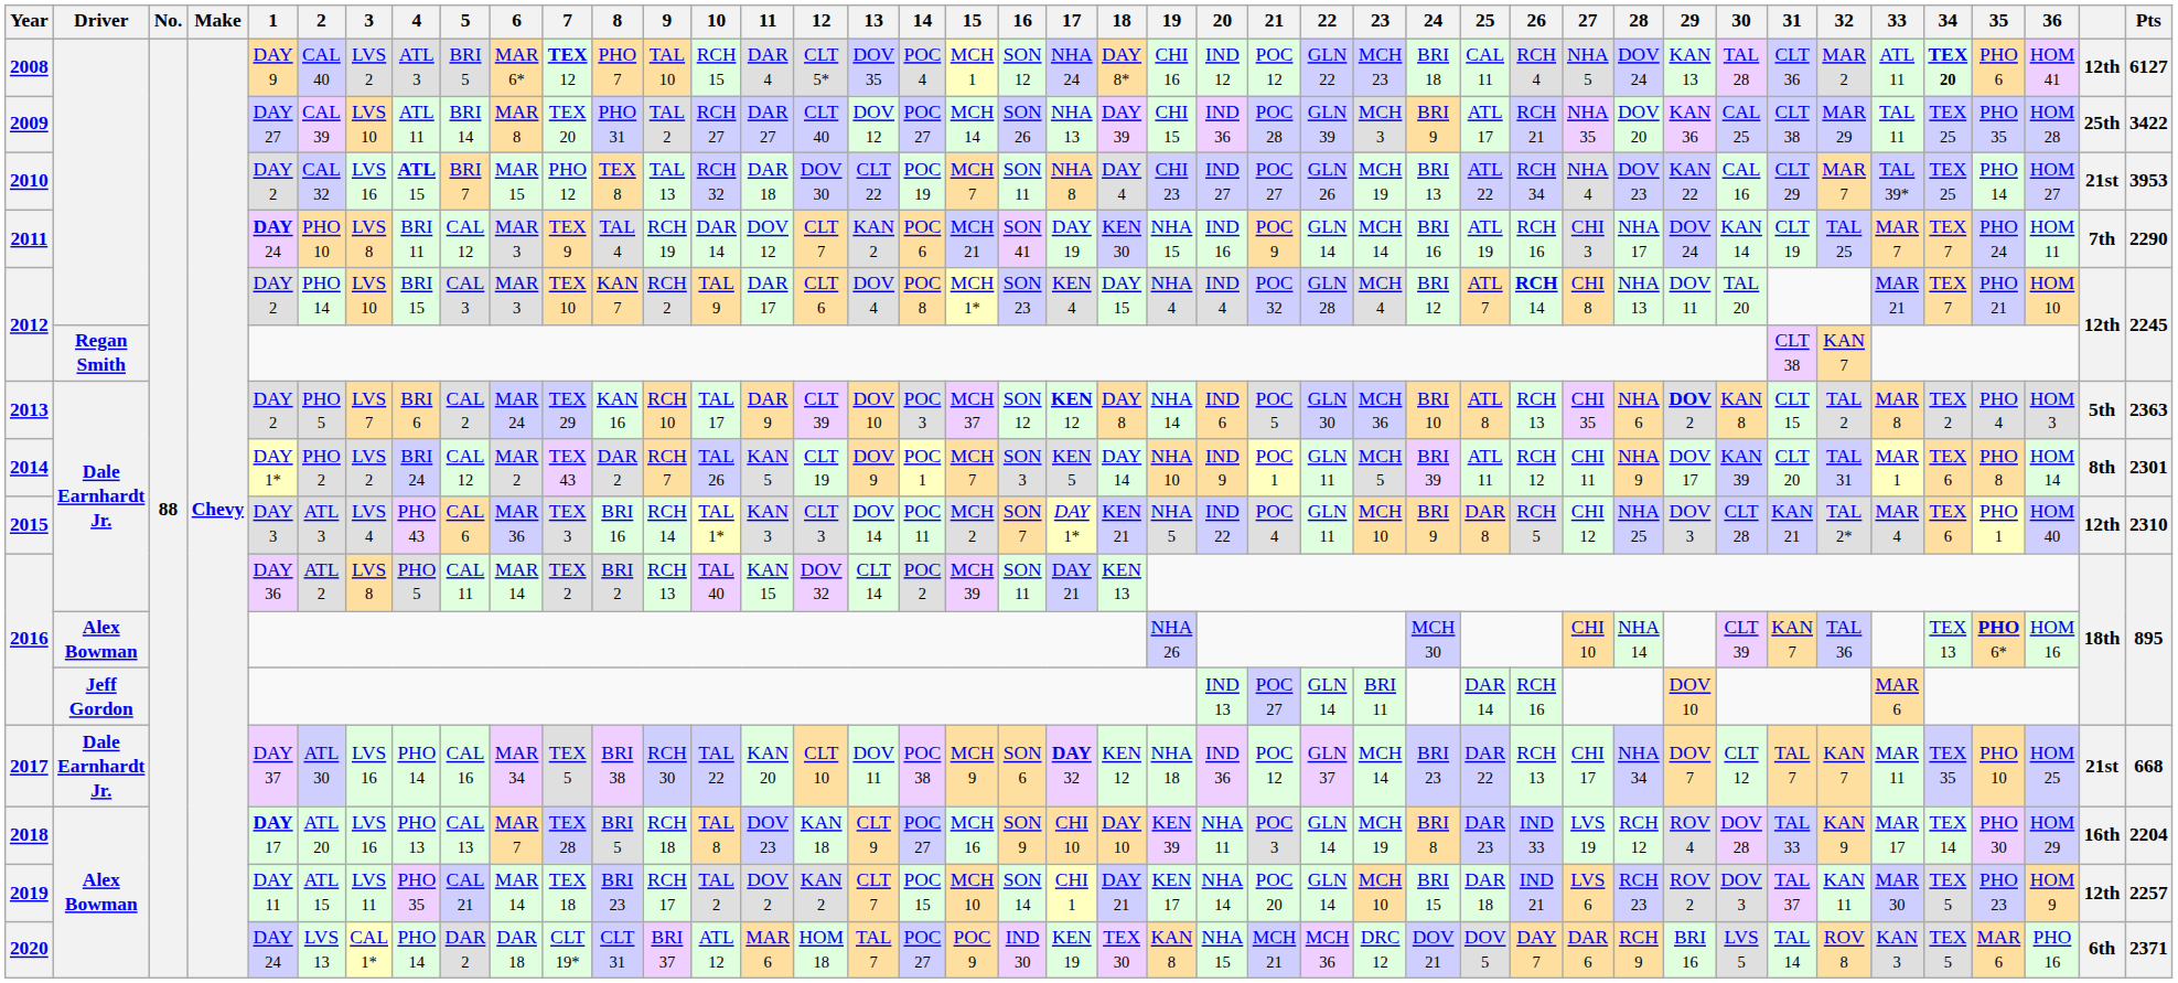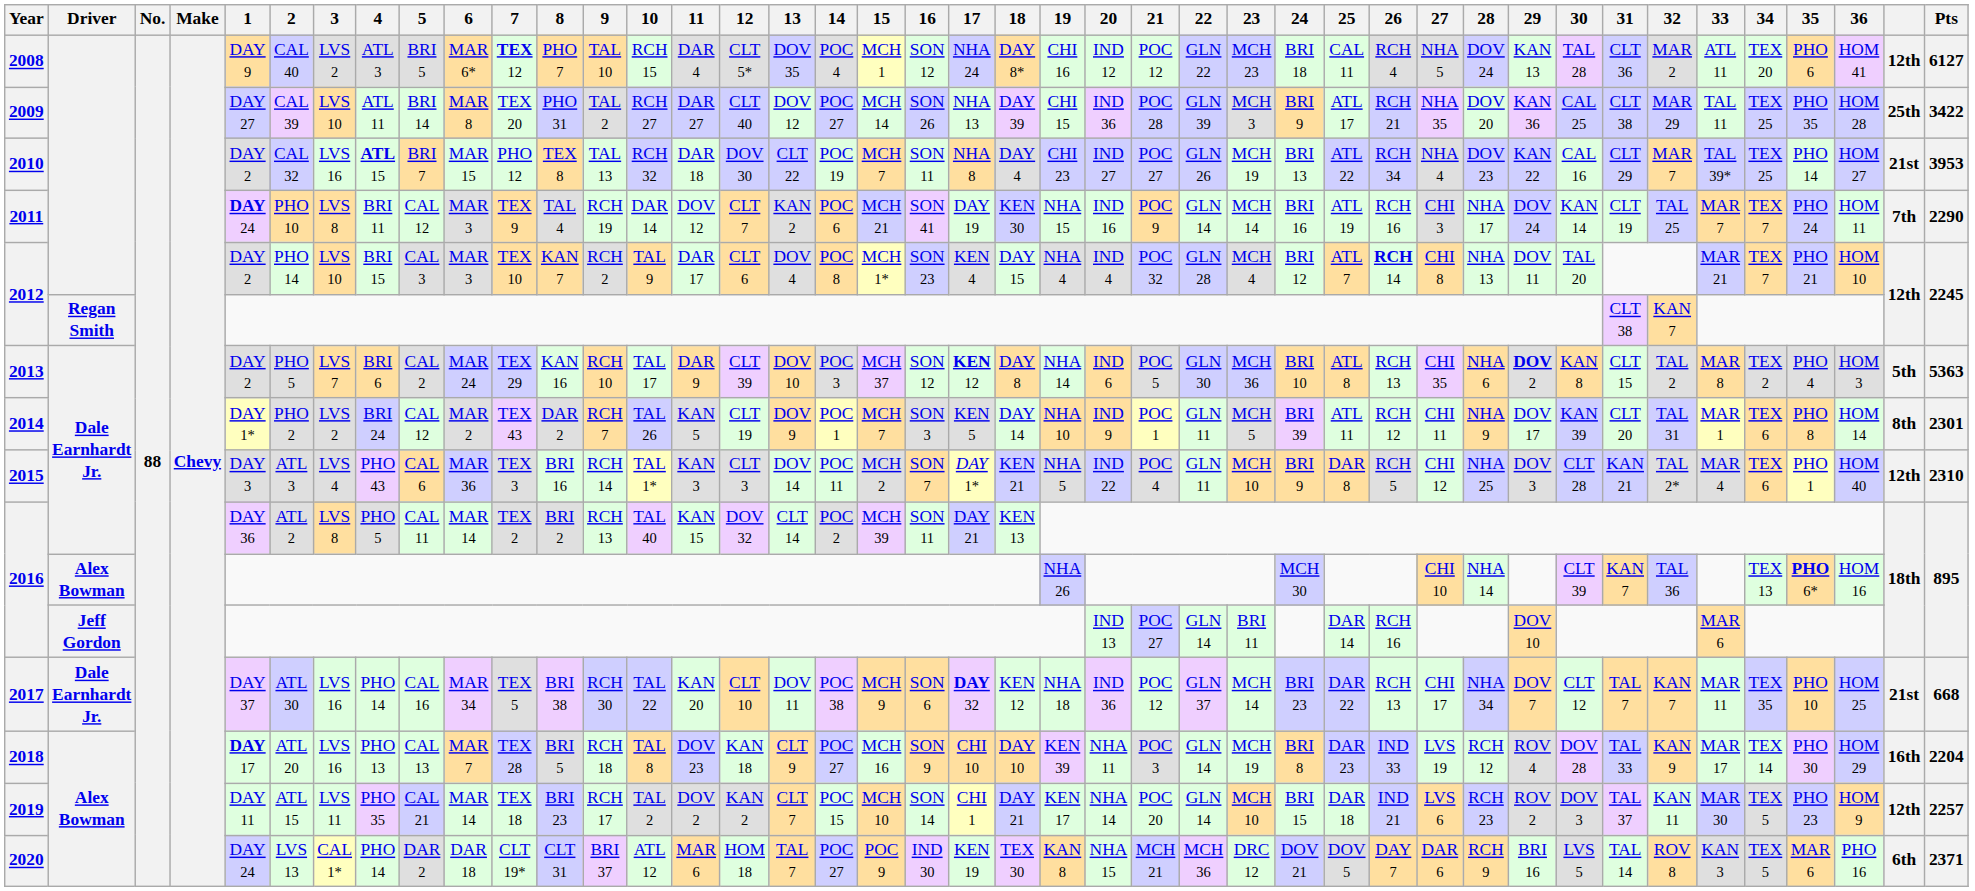2008 | 34: bold -> normal
2013 | Pts: 2363 -> 5363
